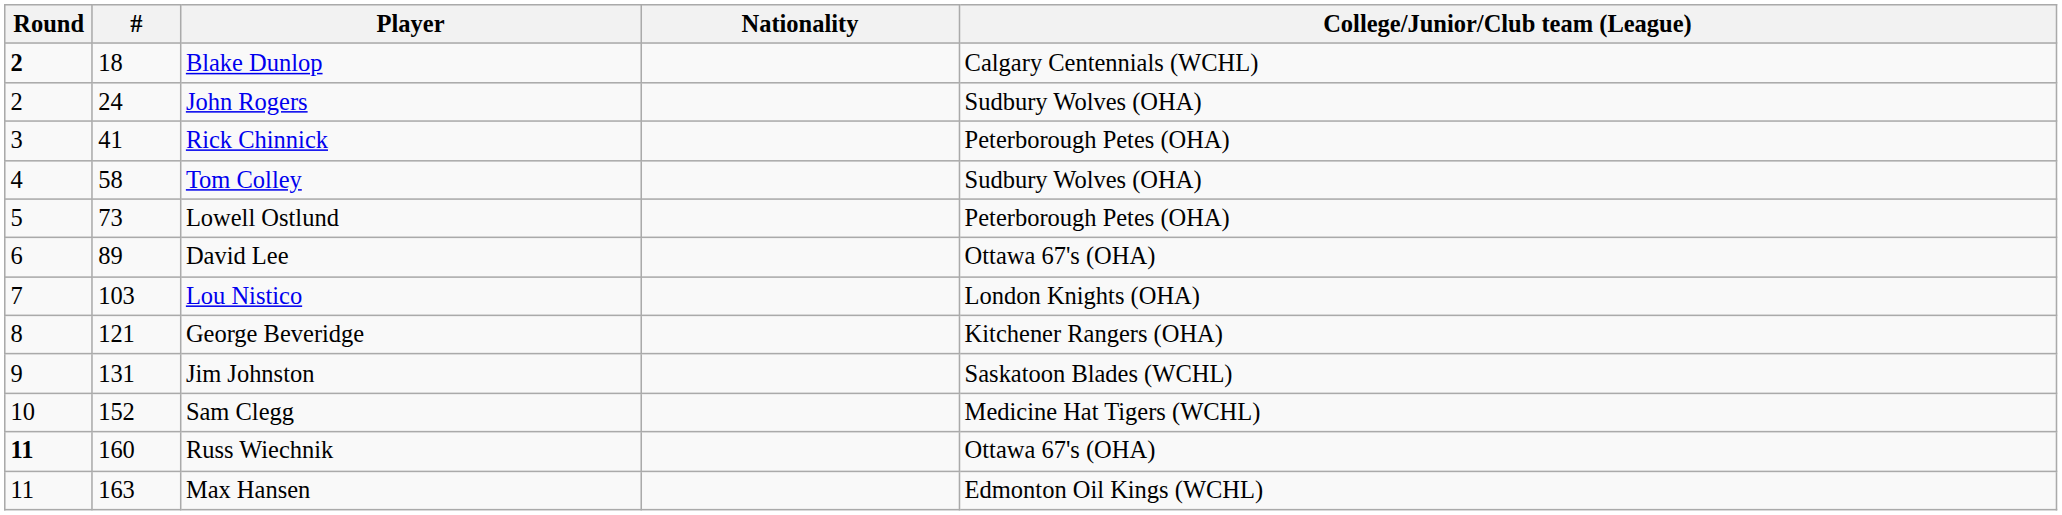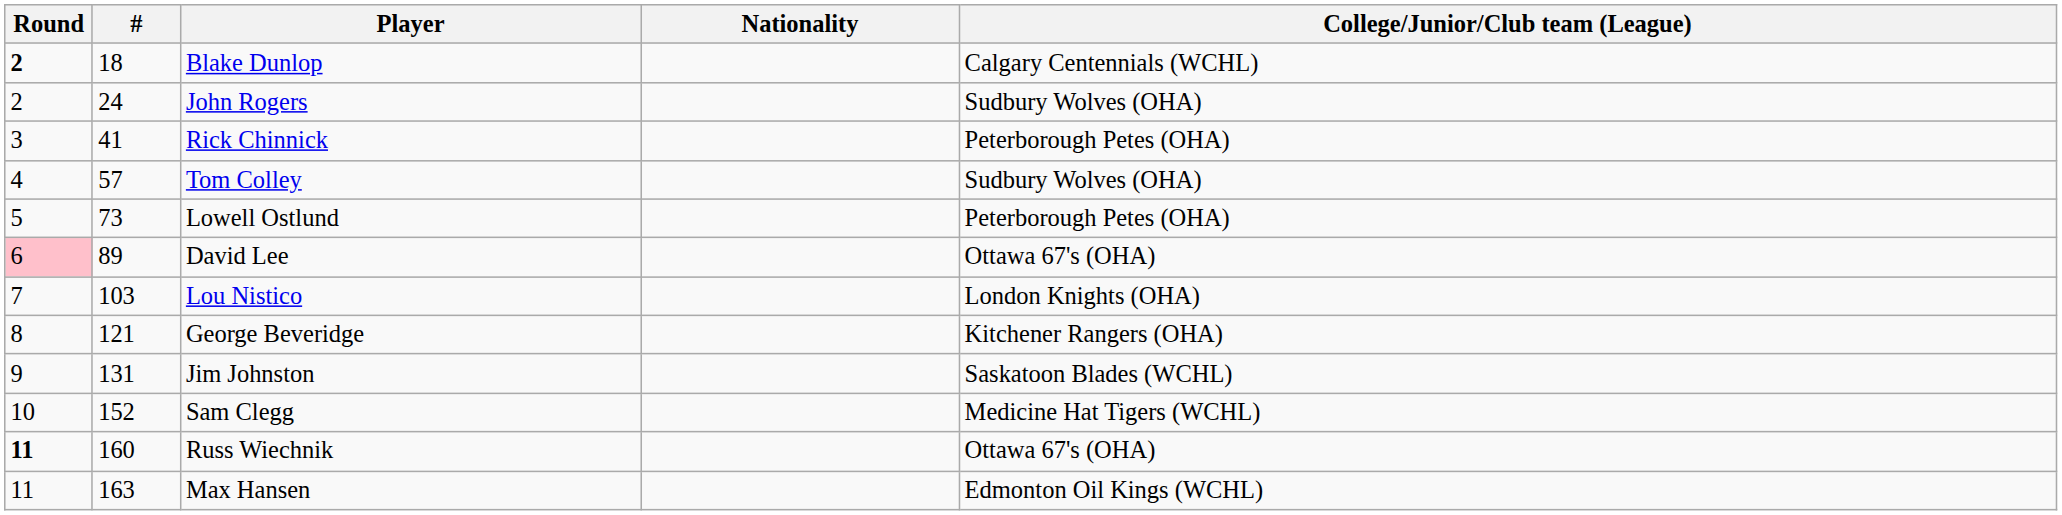Tom Colley | #: 58 -> 57
David Lee | Round: no background -> pink background
